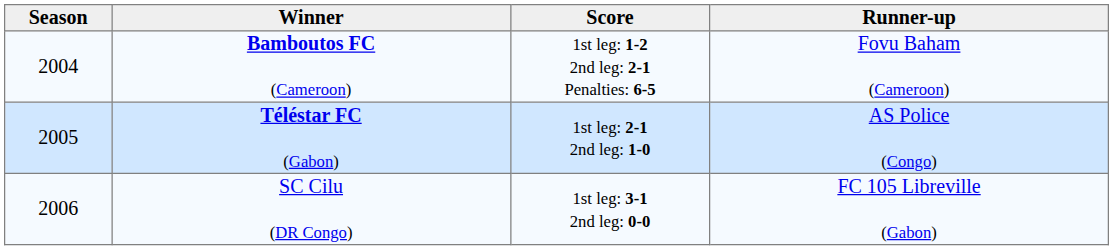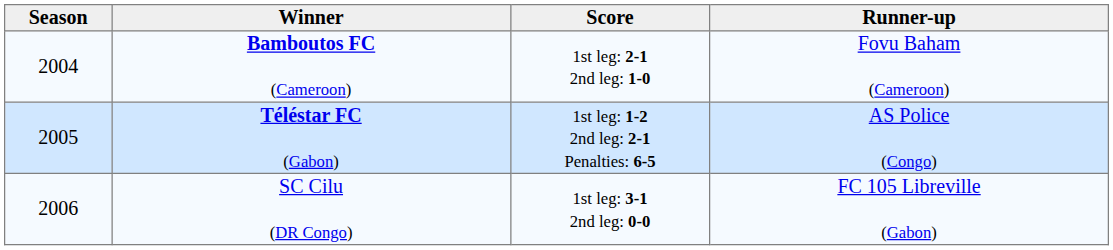Bamboutos FC (Cameroon) | Score: 1st leg: 1-2 2nd leg: 2-1 Penalties: 6-5 -> 1st leg: 2-1 2nd leg: 1-0
Téléstar FC (Gabon) | Score: 1st leg: 2-1 2nd leg: 1-0 -> 1st leg: 1-2 2nd leg: 2-1 Penalties: 6-5
